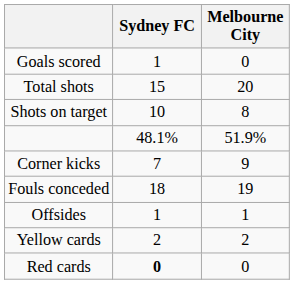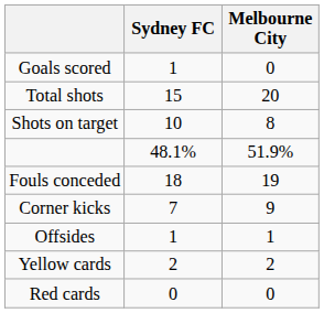rows swapped: Corner kicks <-> Fouls conceded
Red cards | Sydney FC: bold -> normal
